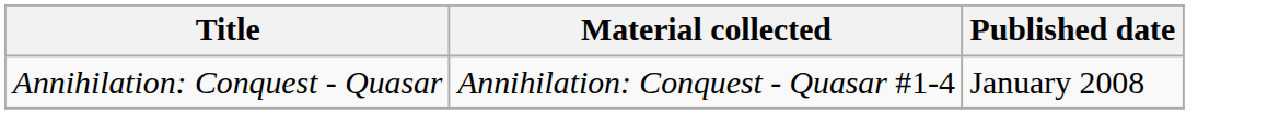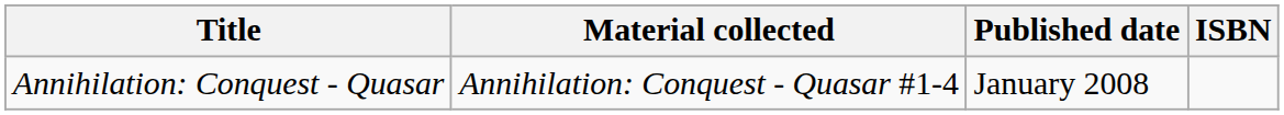+ column: ISBN
